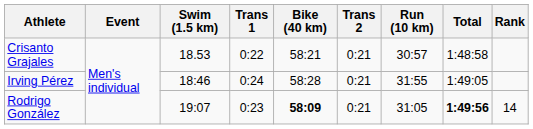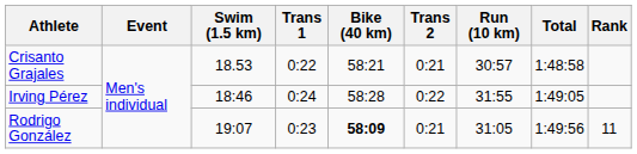Irving Pérez | Trans 2: 0:21 -> 0:22
Rodrigo González | Total: bold -> normal
Rodrigo González | Rank: 14 -> 11
